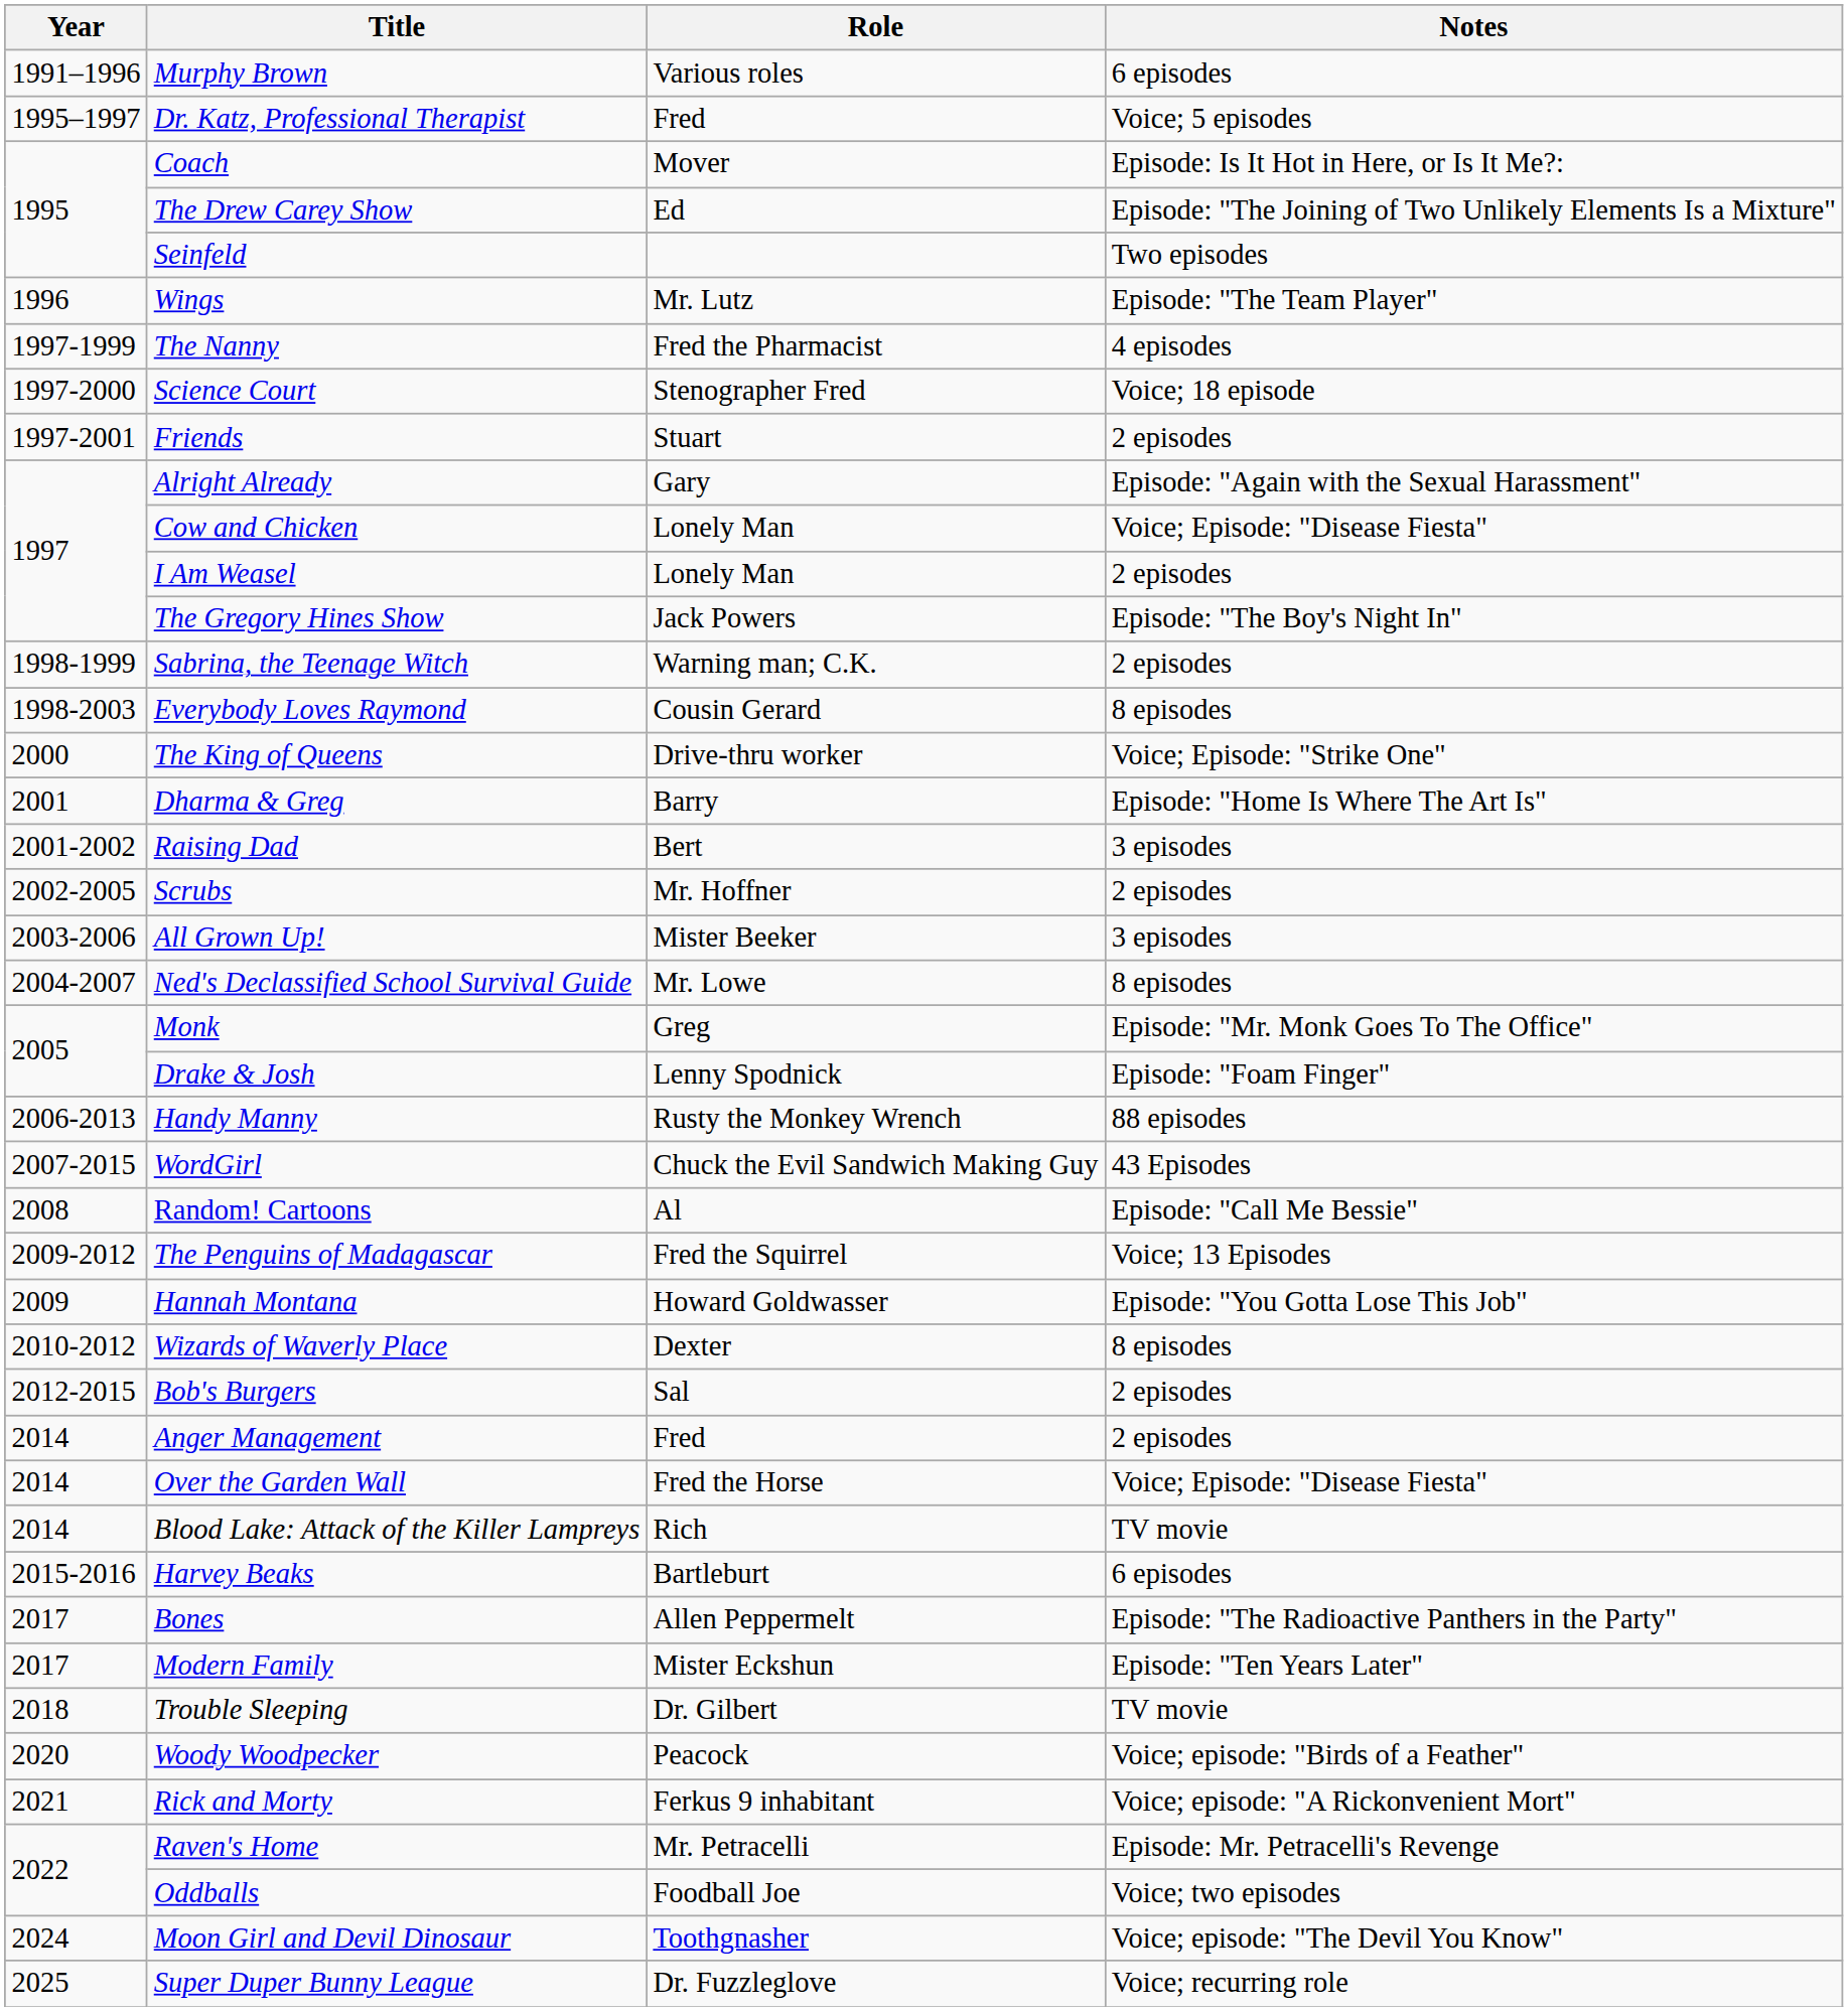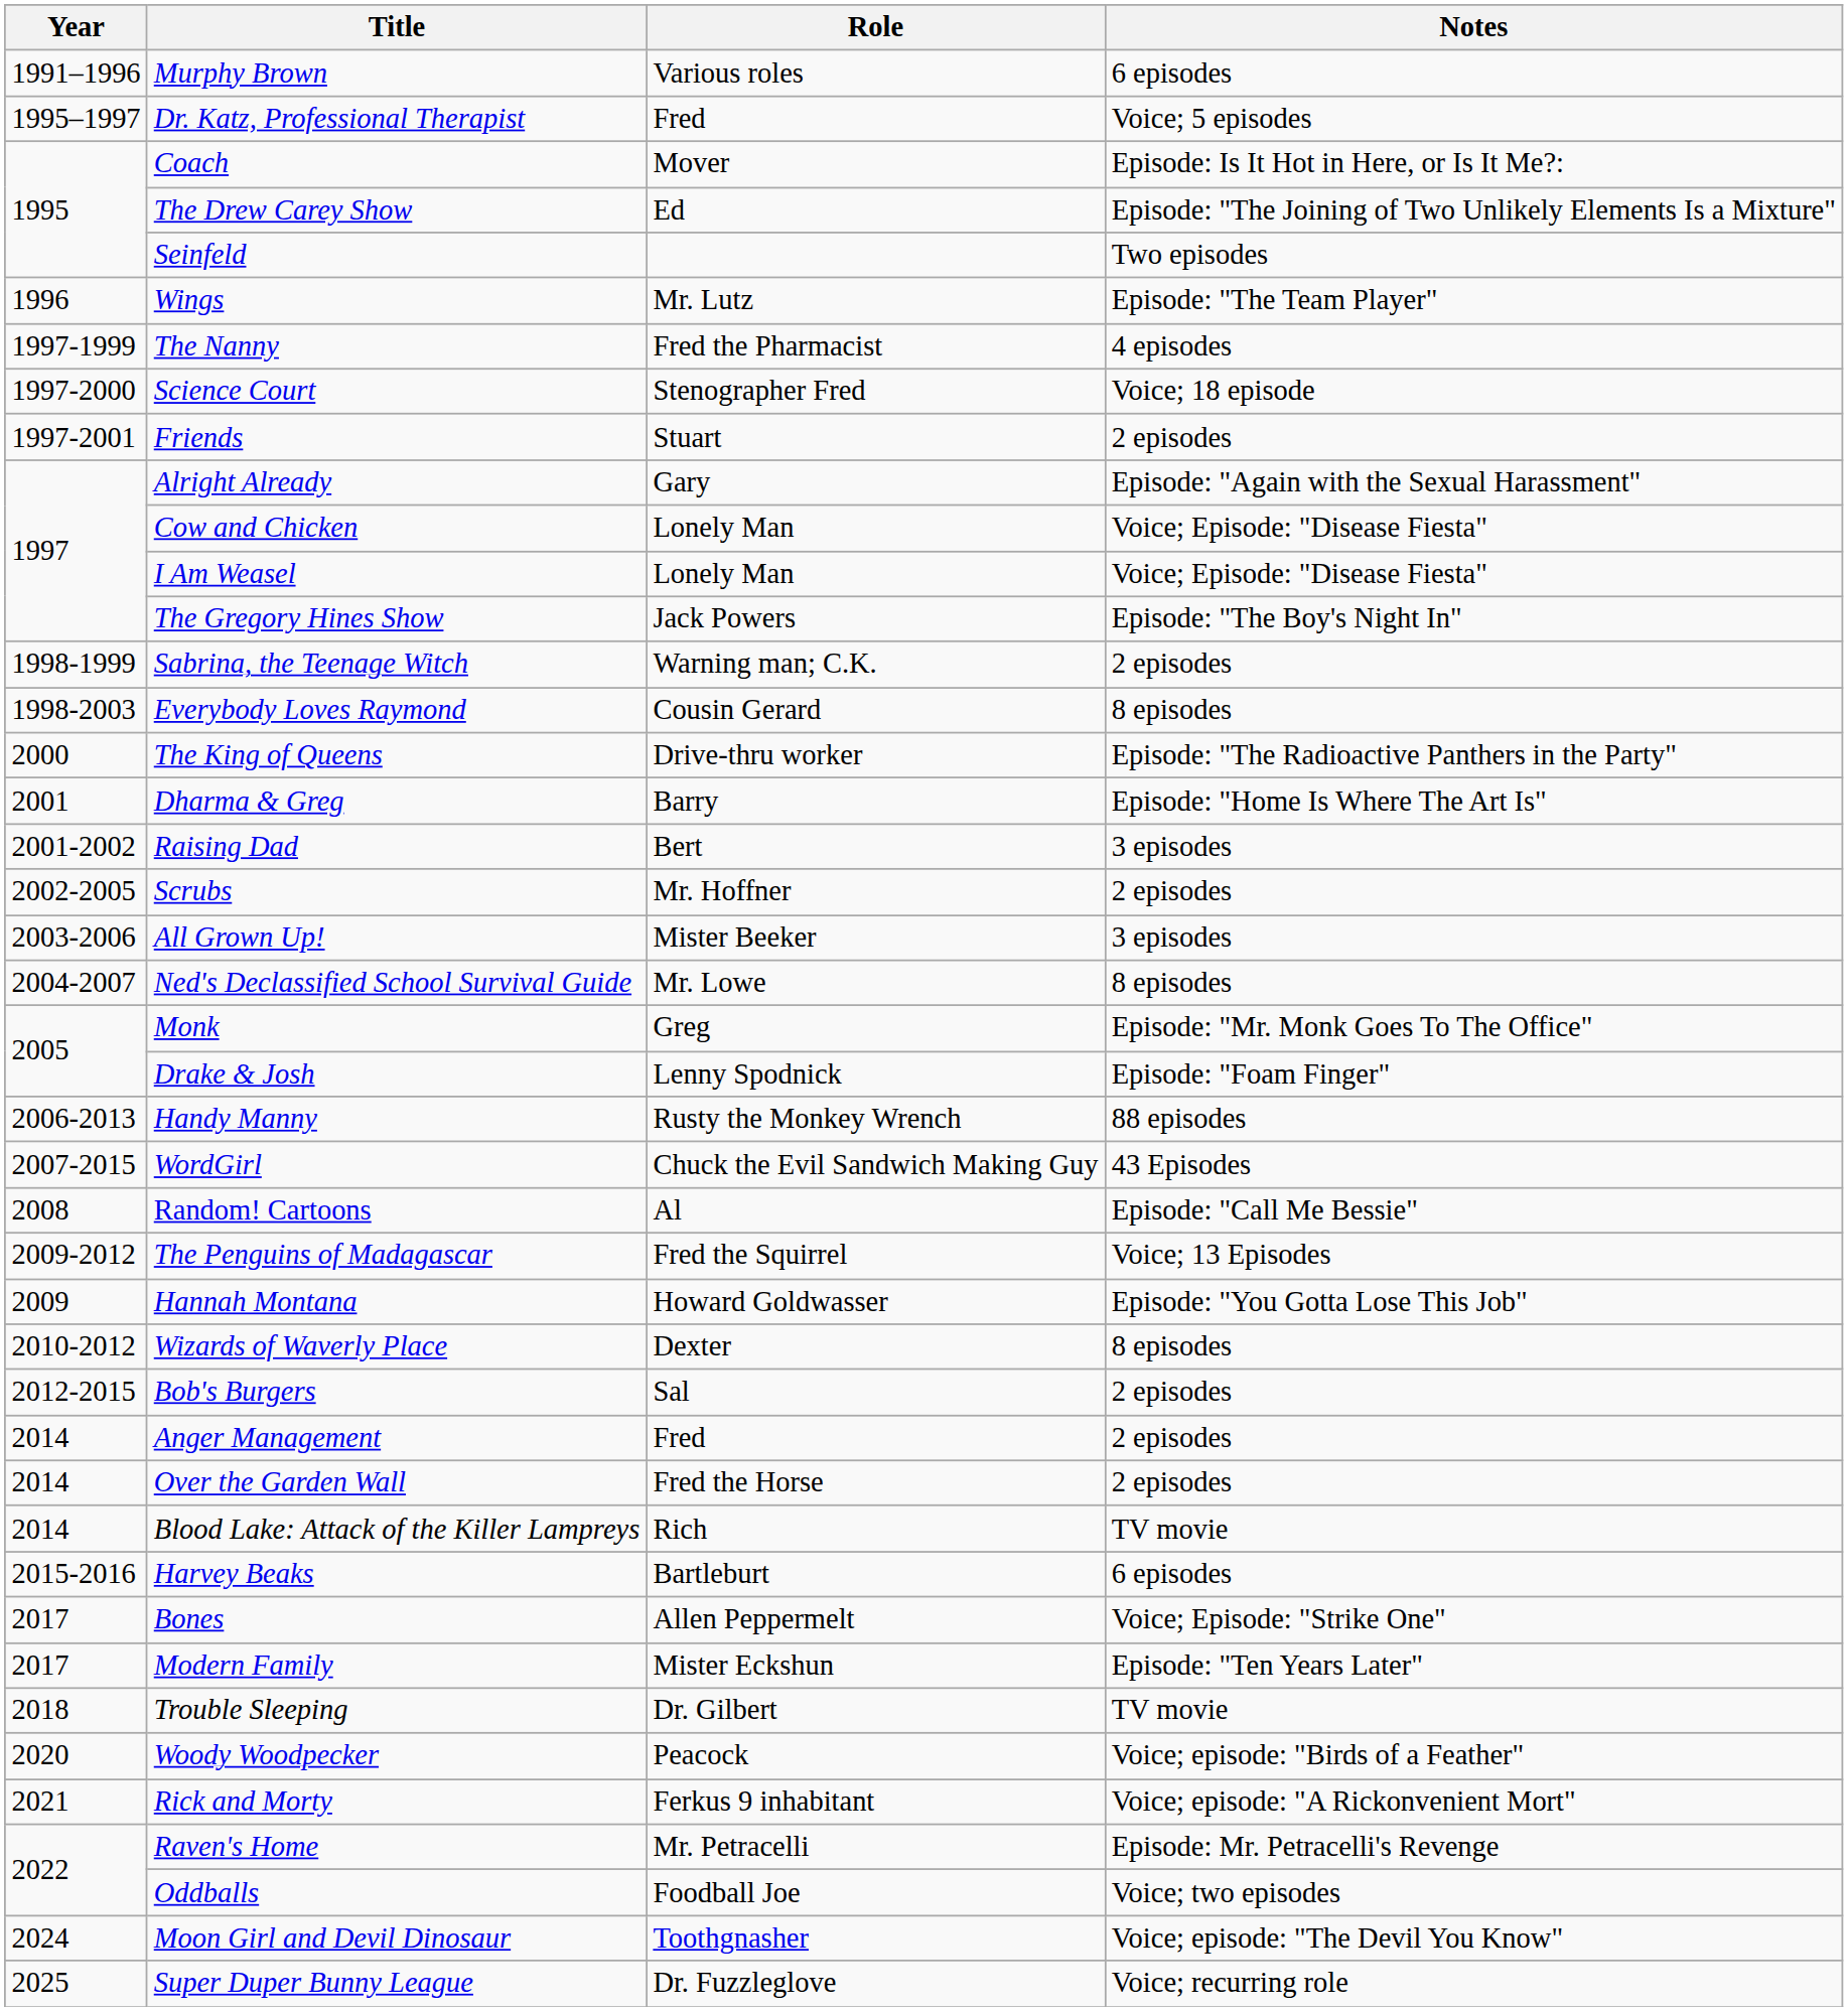I Am Weasel | Notes: 2 episodes -> Voice; Episode: "Disease Fiesta"
The King of Queens | Notes: Voice; Episode: "Strike One" -> Episode: "The Radioactive Panthers in the Party"
Over the Garden Wall | Notes: Voice; Episode: "Disease Fiesta" -> 2 episodes
Bones | Notes: Episode: "The Radioactive Panthers in the Party" -> Voice; Episode: "Strike One"
